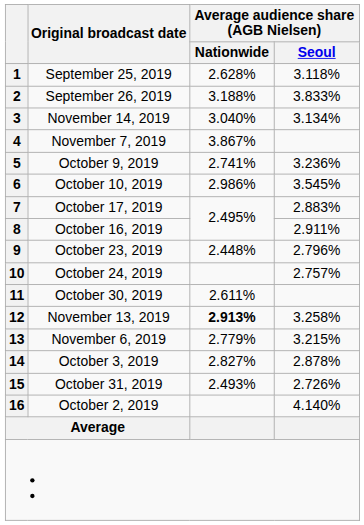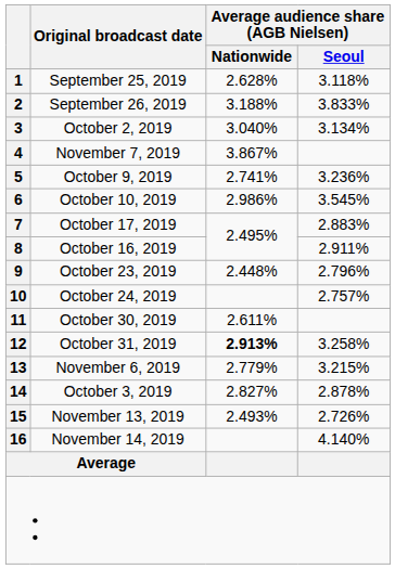3 | Original broadcast date: November 14, 2019 -> October 2, 2019
12 | Original broadcast date: November 13, 2019 -> October 31, 2019
15 | Original broadcast date: October 31, 2019 -> November 13, 2019
16 | Original broadcast date: October 2, 2019 -> November 14, 2019
